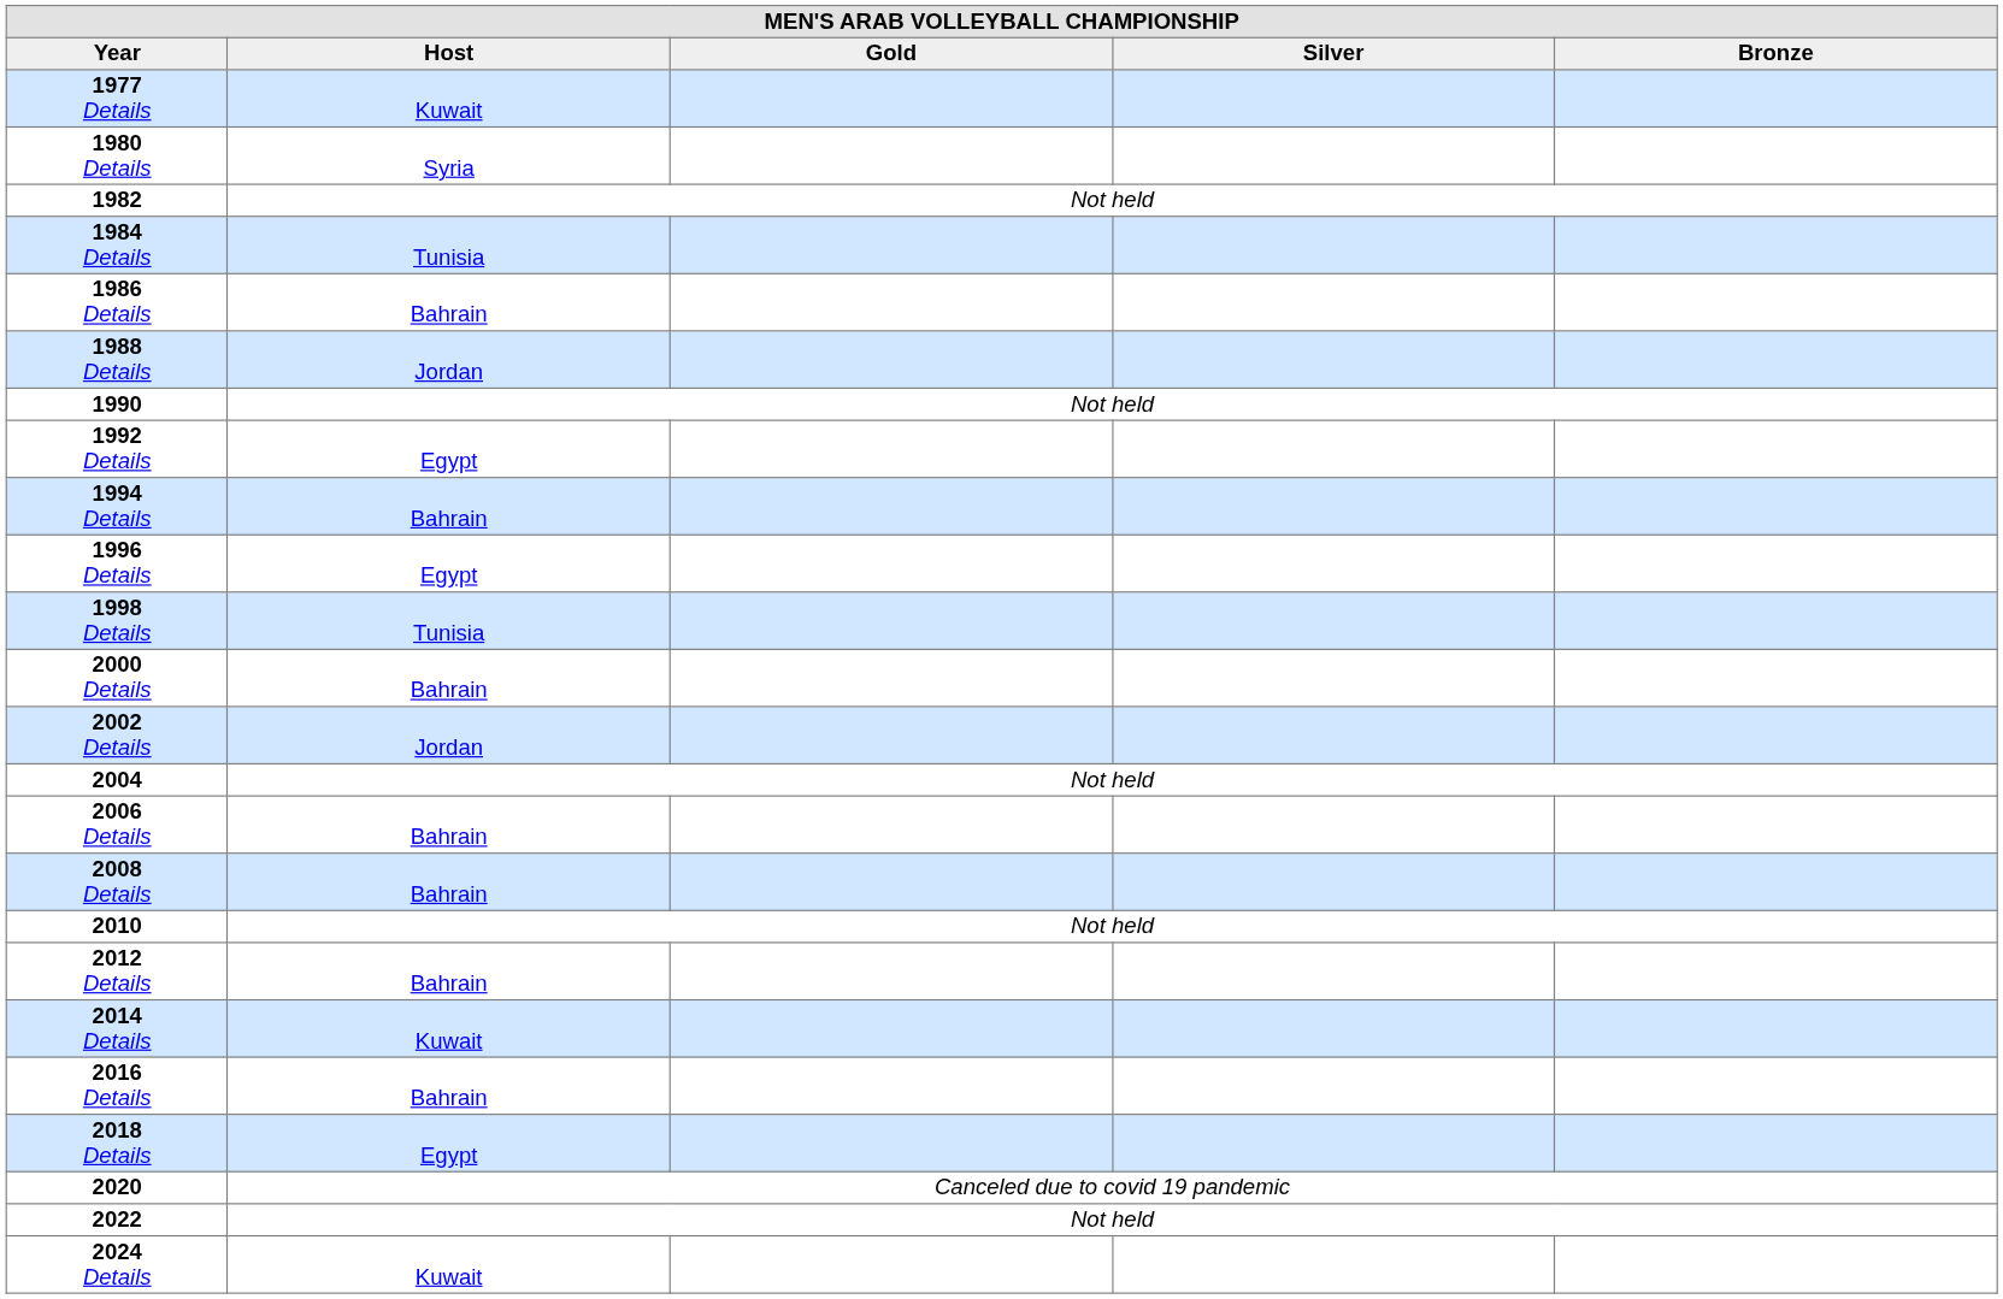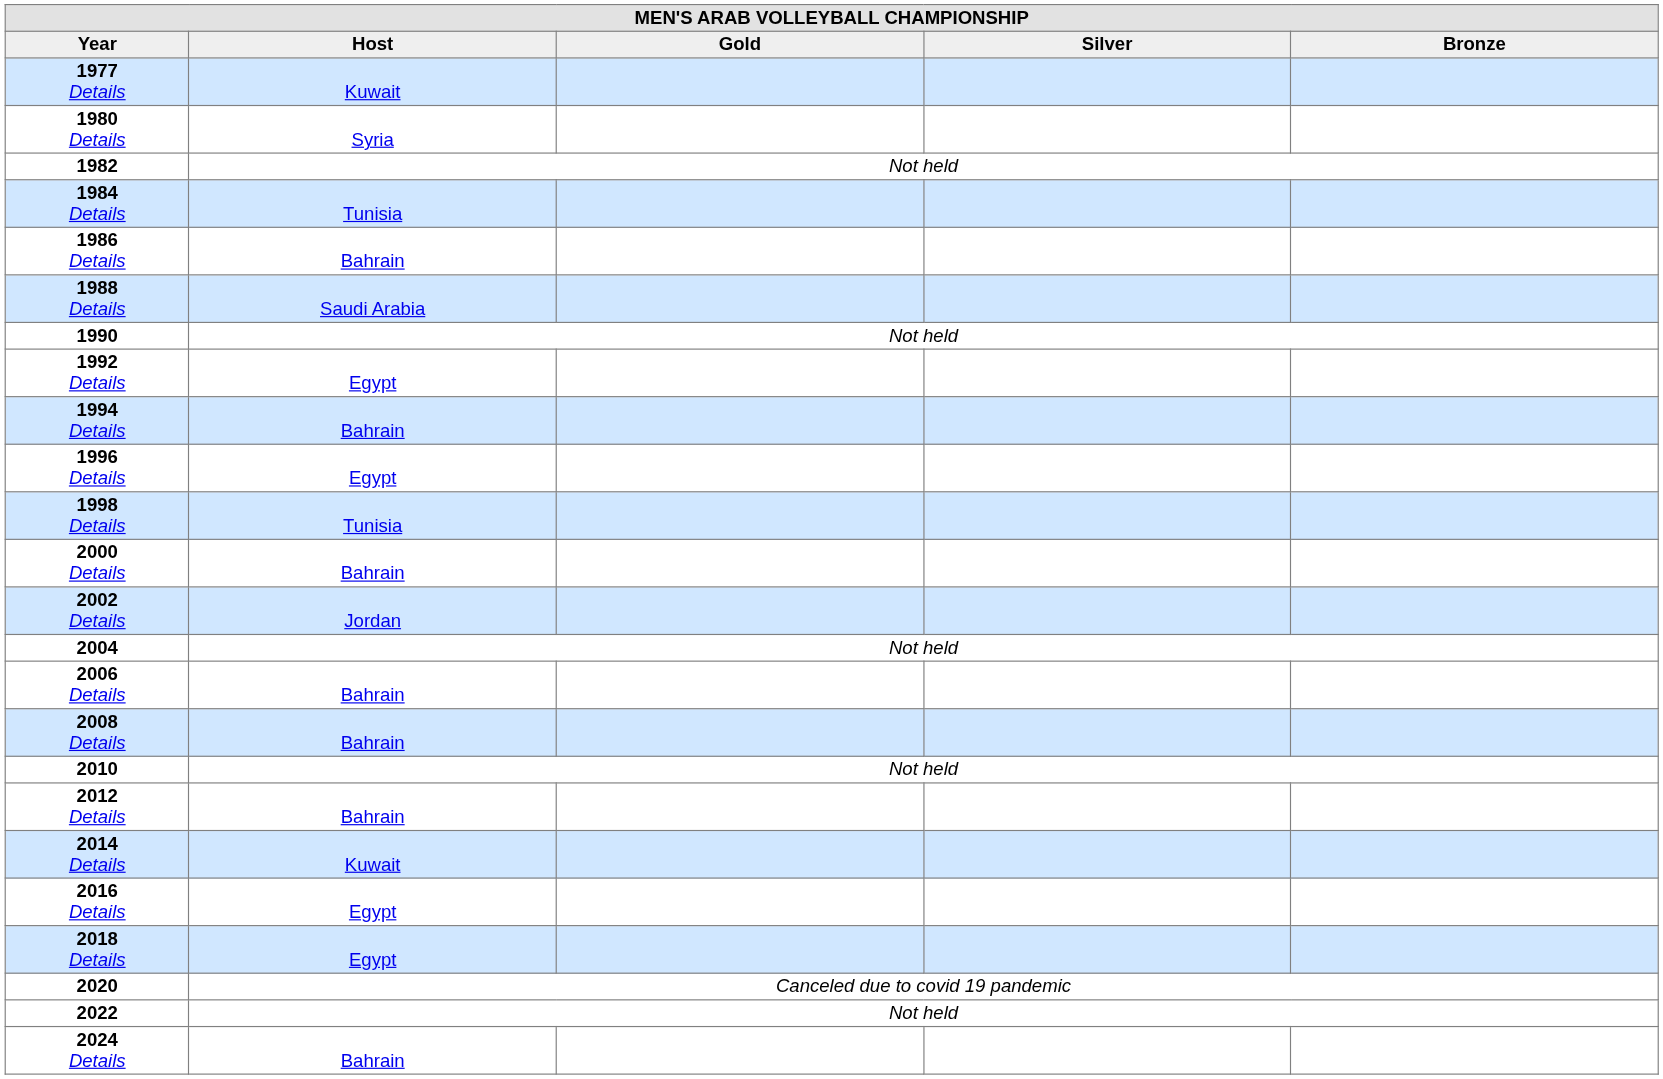1988 Details | Host: Jordan -> Saudi Arabia
2016 Details | Host: Bahrain -> Egypt
2024 Details | Host: Kuwait -> Bahrain
